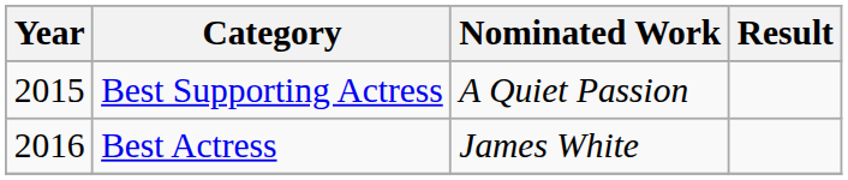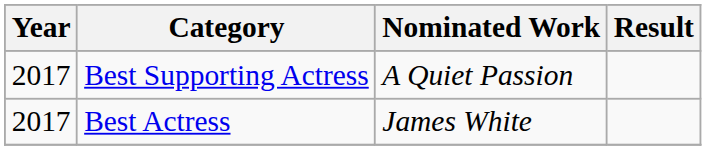Best Supporting Actress | Year: 2015 -> 2017
Best Actress | Year: 2016 -> 2017
